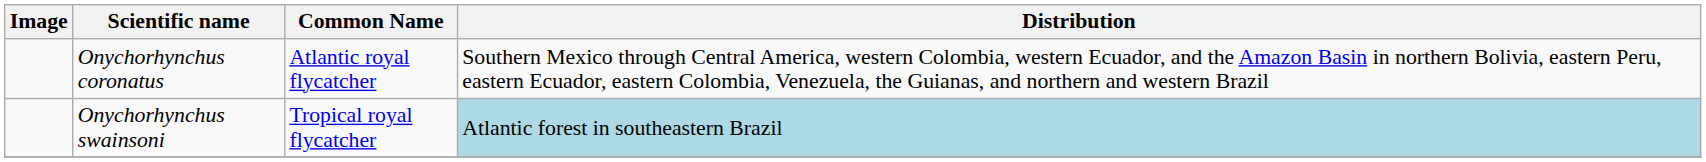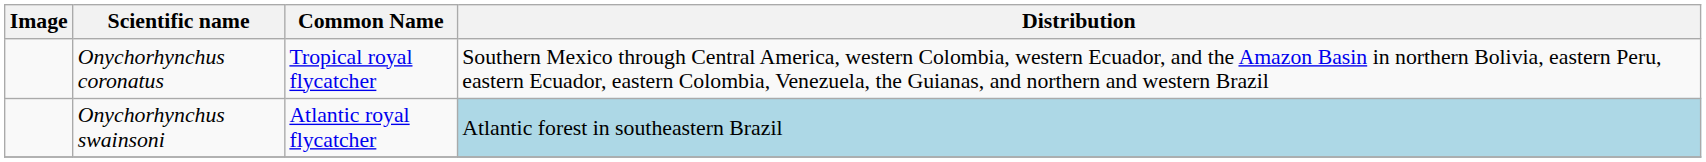Onychorhynchus coronatus | Common Name: Atlantic royal flycatcher -> Tropical royal flycatcher
Onychorhynchus swainsoni | Common Name: Tropical royal flycatcher -> Atlantic royal flycatcher
